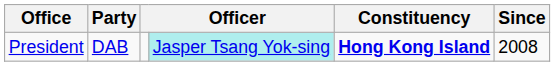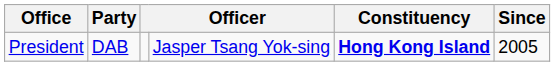President | column 4: paleturquoise background -> no background
President | Since: 2008 -> 2005
